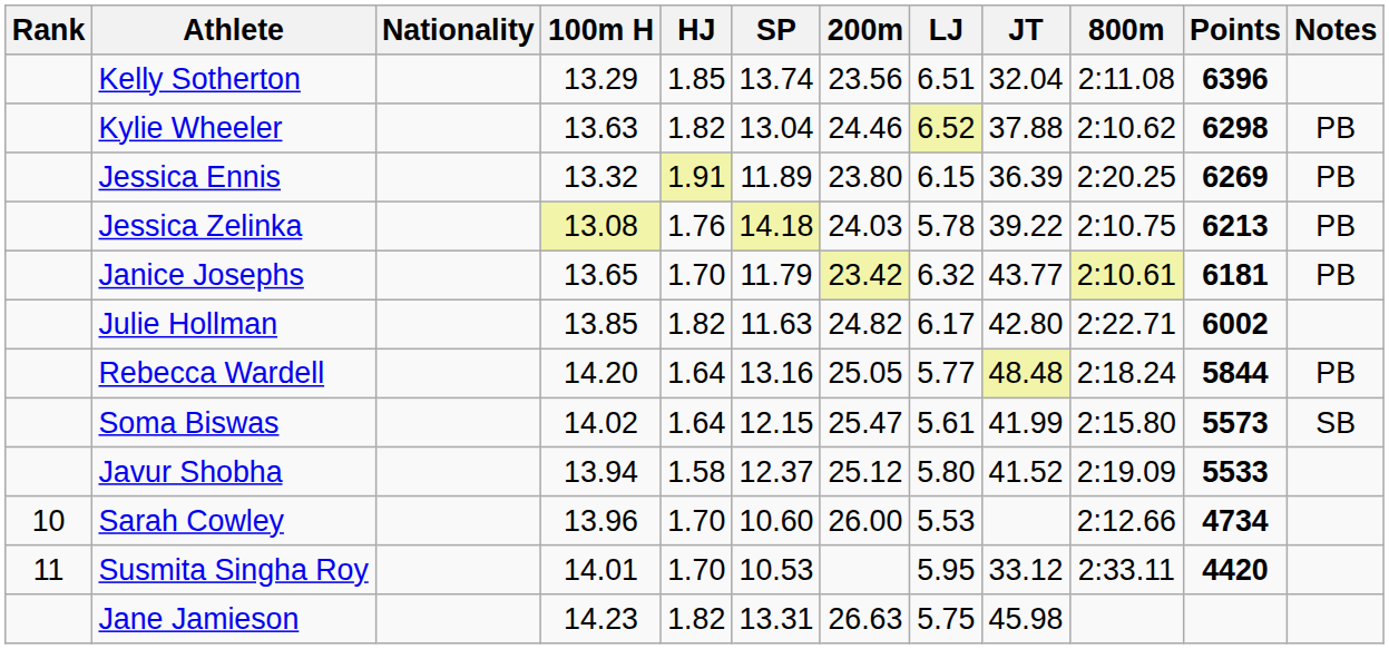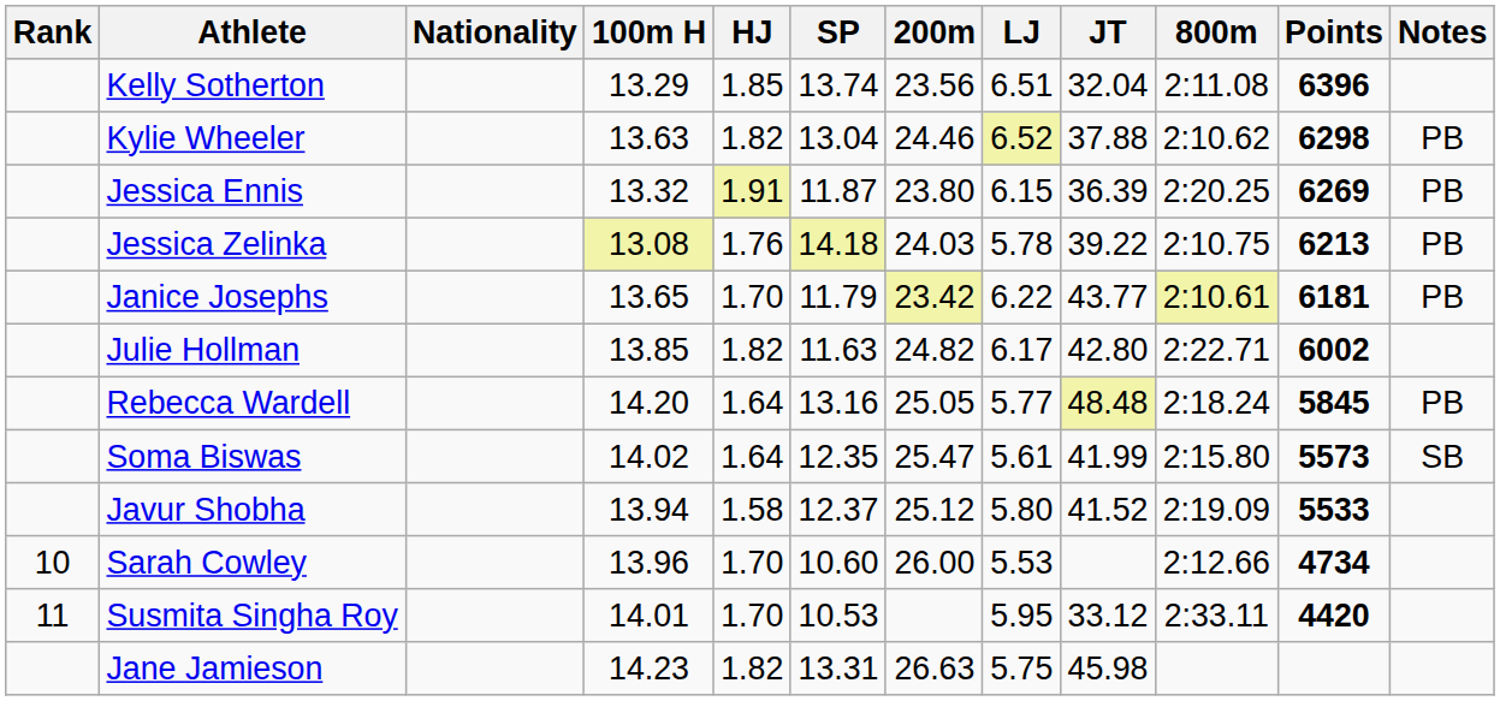Jessica Ennis | SP: 11.89 -> 11.87
Janice Josephs | LJ: 6.32 -> 6.22
Rebecca Wardell | Points: 5844 -> 5845
Soma Biswas | SP: 12.15 -> 12.35
